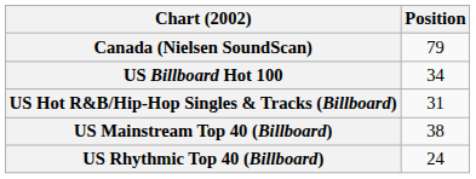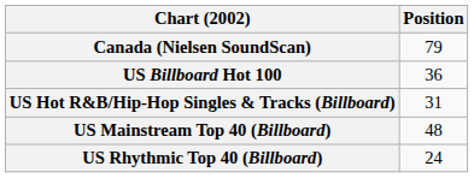US Billboard Hot 100 | Position: 34 -> 36
US Mainstream Top 40 (Billboard) | Position: 38 -> 48
